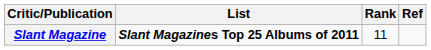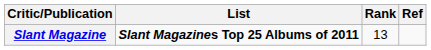Slant Magazine | Rank: 11 -> 13
